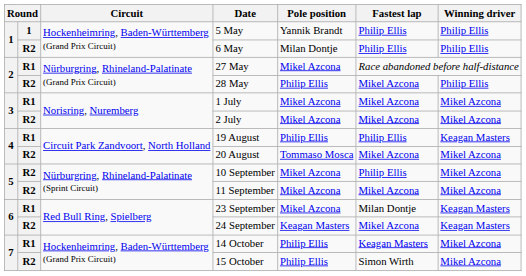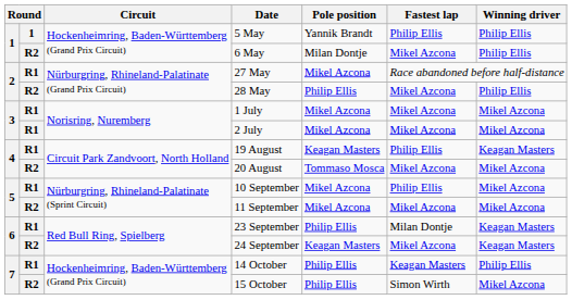6 May | Fastest lap: Philip Ellis -> Mikel Azcona
2 July | column 2: R2 -> R1
19 August | Pole position: Philip Ellis -> Keagan Masters
10 September | column 2: R2 -> R1
23 September | Pole position: Mikel Azcona -> Philip Ellis
14 October | Winning driver: Mikel Azcona -> Philip Ellis
